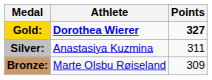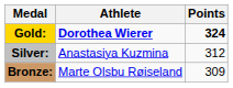Gold: | Points: 327 -> 324
Silver: | Points: 311 -> 312
